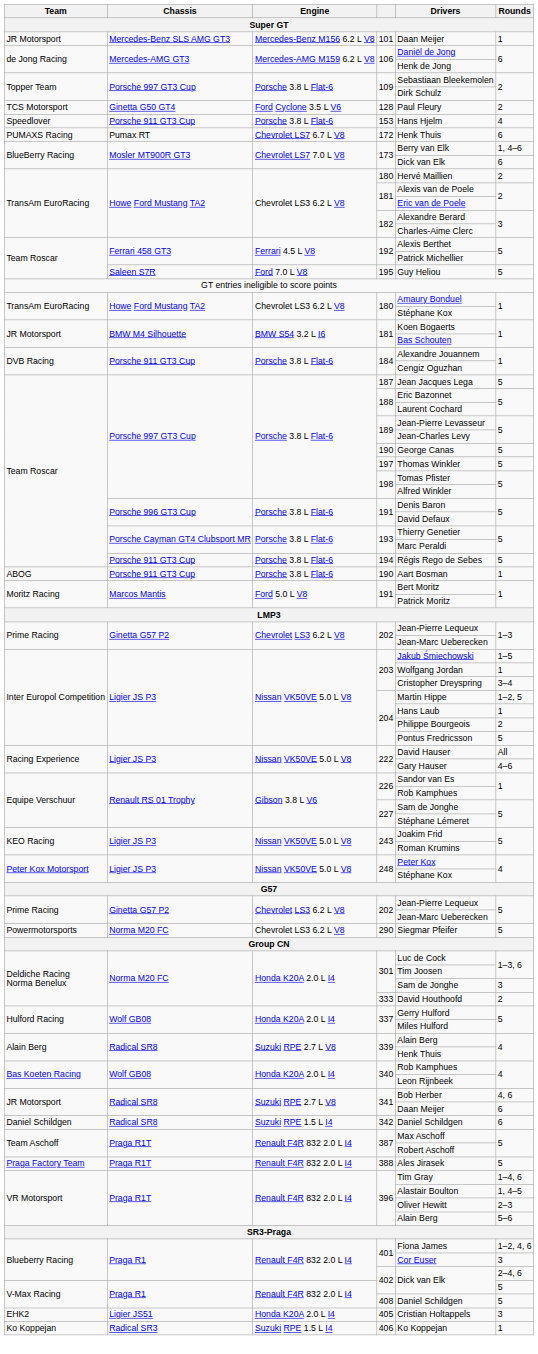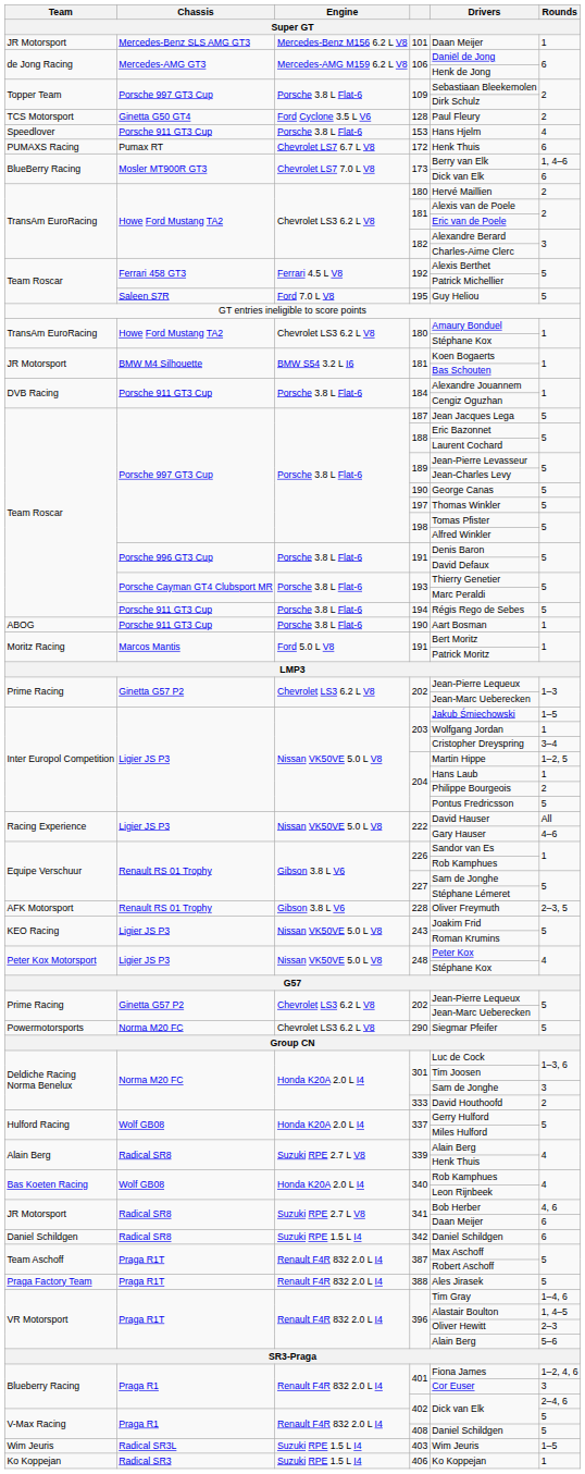+ row: AFK Motorsport | Renault RS 01 Trophy | Gibson 3.8 L V6 | 228 | Oliver Freymuth | 2–3, 5
+ row: Wim Jeuris | Radical SR3L | Suzuki RPE 1.5 L I4 | 403 | Wim Jeuris | 1–5
- row: EHK2 | Ligier JS51 | Honda K20A 2.0 L I4 | 405 | Cristian Holtappels | 3
